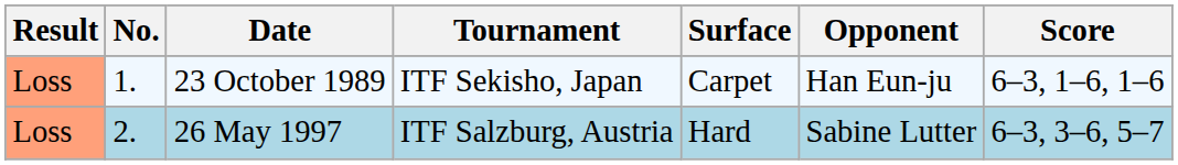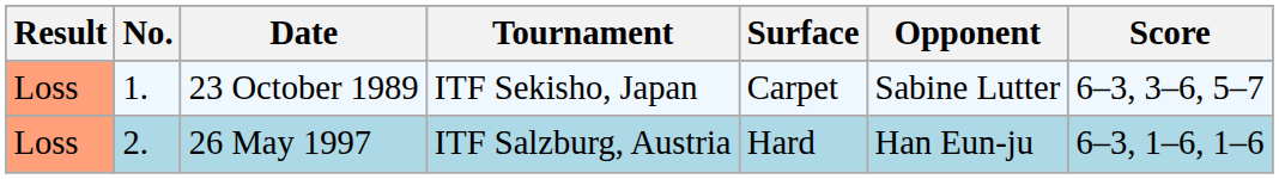23 October 1989 | Opponent: Han Eun-ju -> Sabine Lutter
23 October 1989 | Score: 6–3, 1–6, 1–6 -> 6–3, 3–6, 5–7
26 May 1997 | Opponent: Sabine Lutter -> Han Eun-ju
26 May 1997 | Score: 6–3, 3–6, 5–7 -> 6–3, 1–6, 1–6
